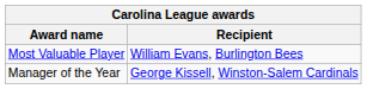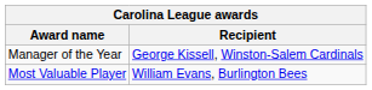rows swapped: Most Valuable Player <-> Manager of the Year
